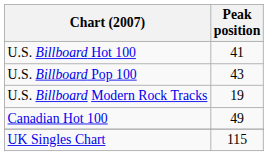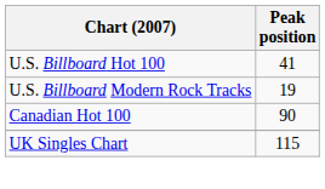- row: U.S. Billboard Pop 100 | 43
Canadian Hot 100 | Peak position: 49 -> 90
